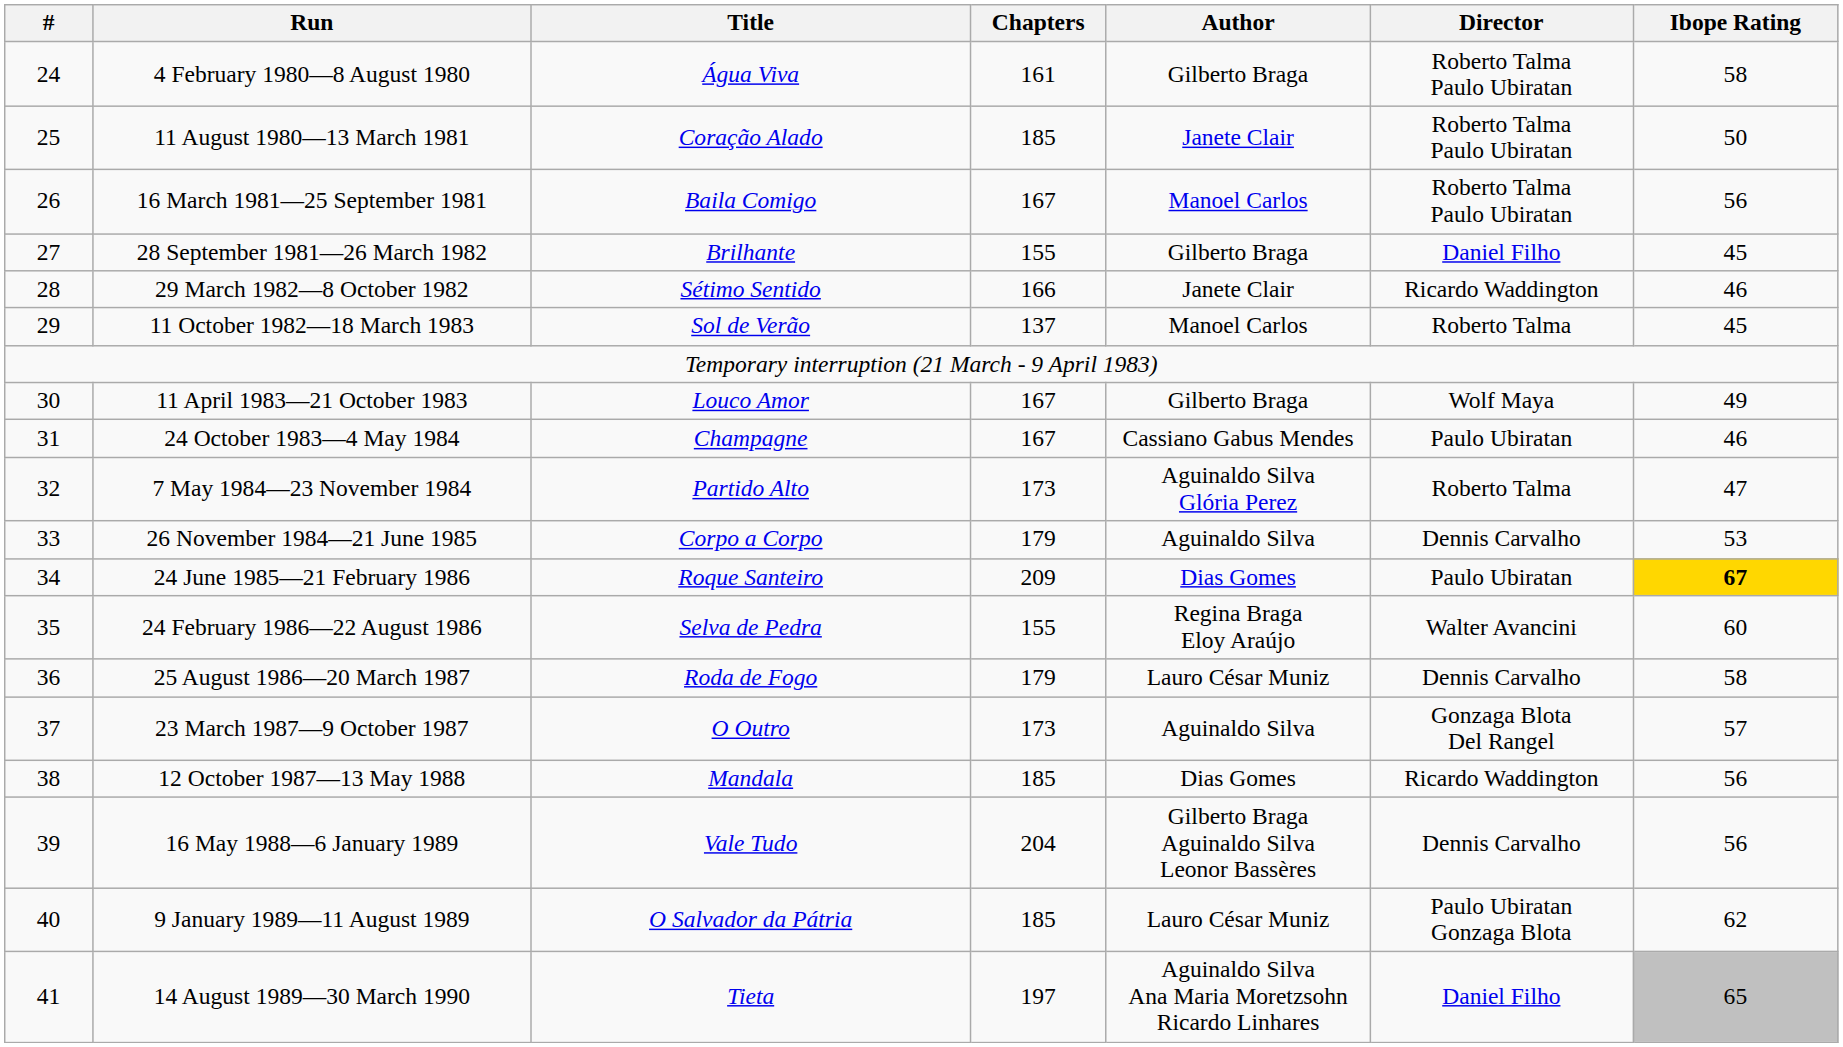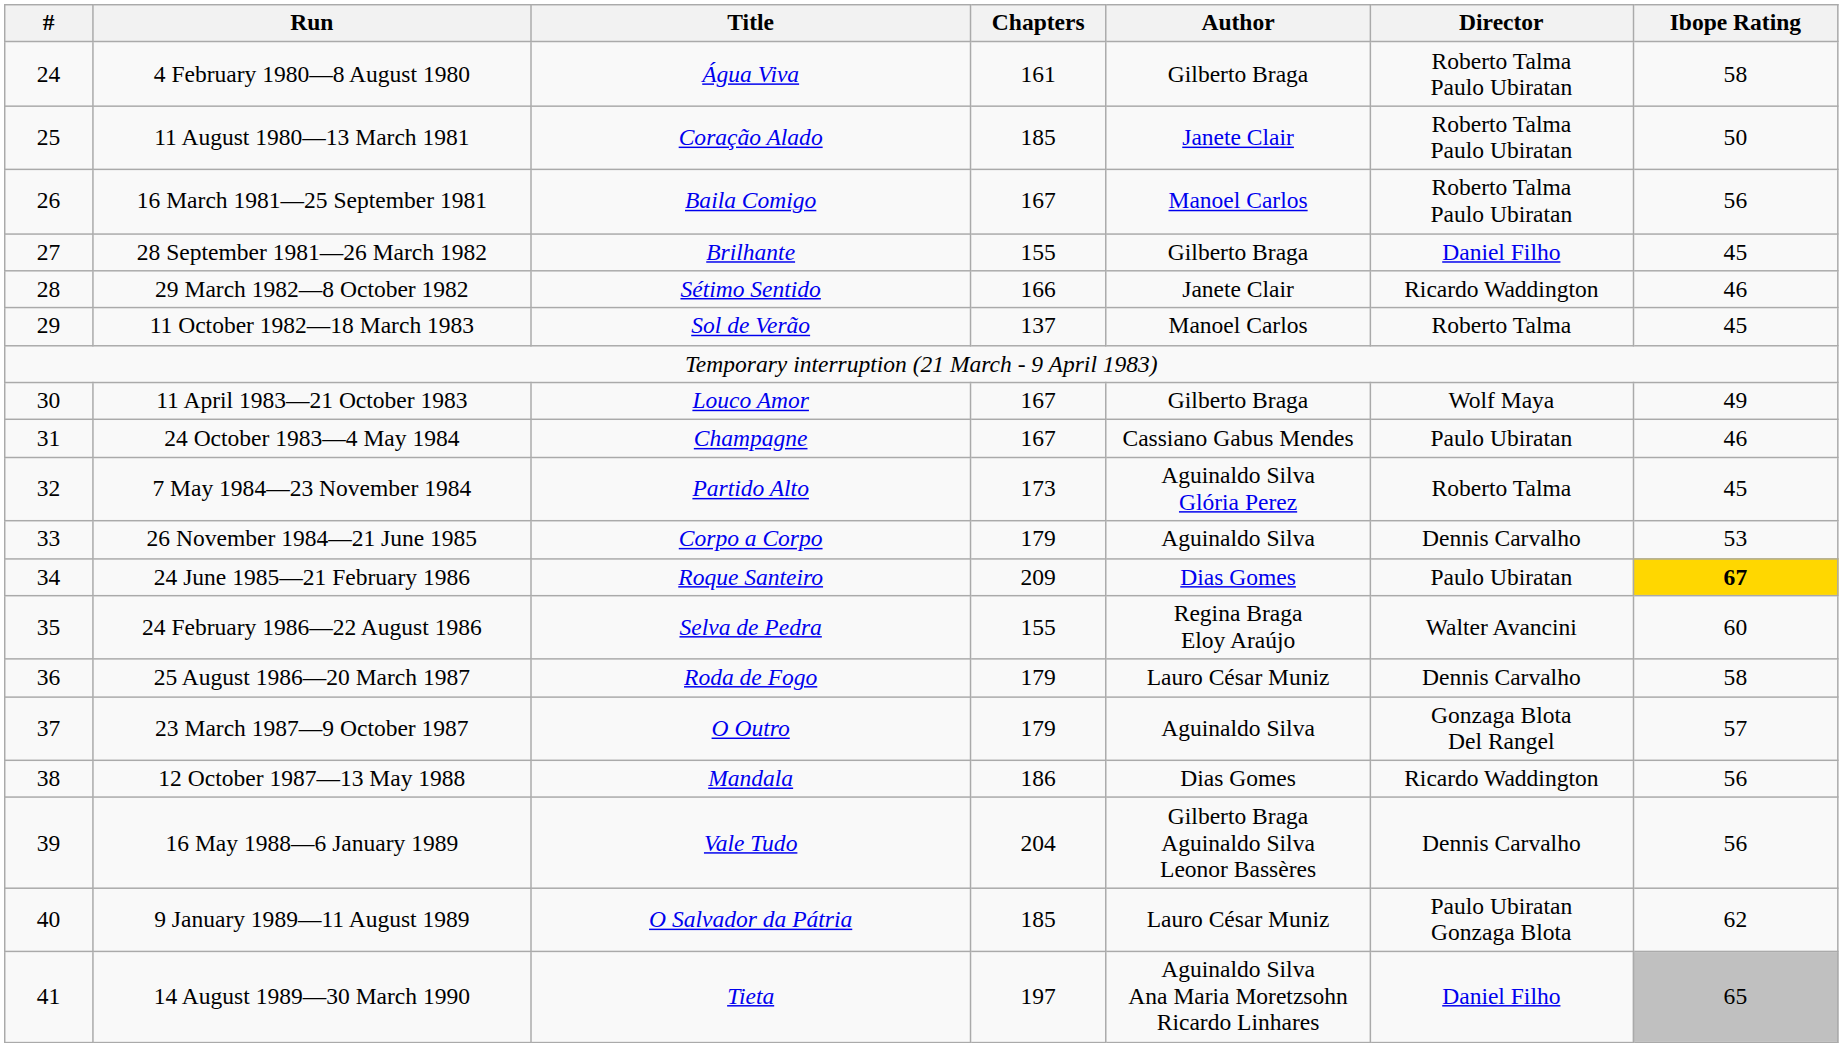7 May 1984—23 November 1984 | Ibope Rating: 47 -> 45
23 March 1987—9 October 1987 | Chapters: 173 -> 179
12 October 1987—13 May 1988 | Chapters: 185 -> 186
